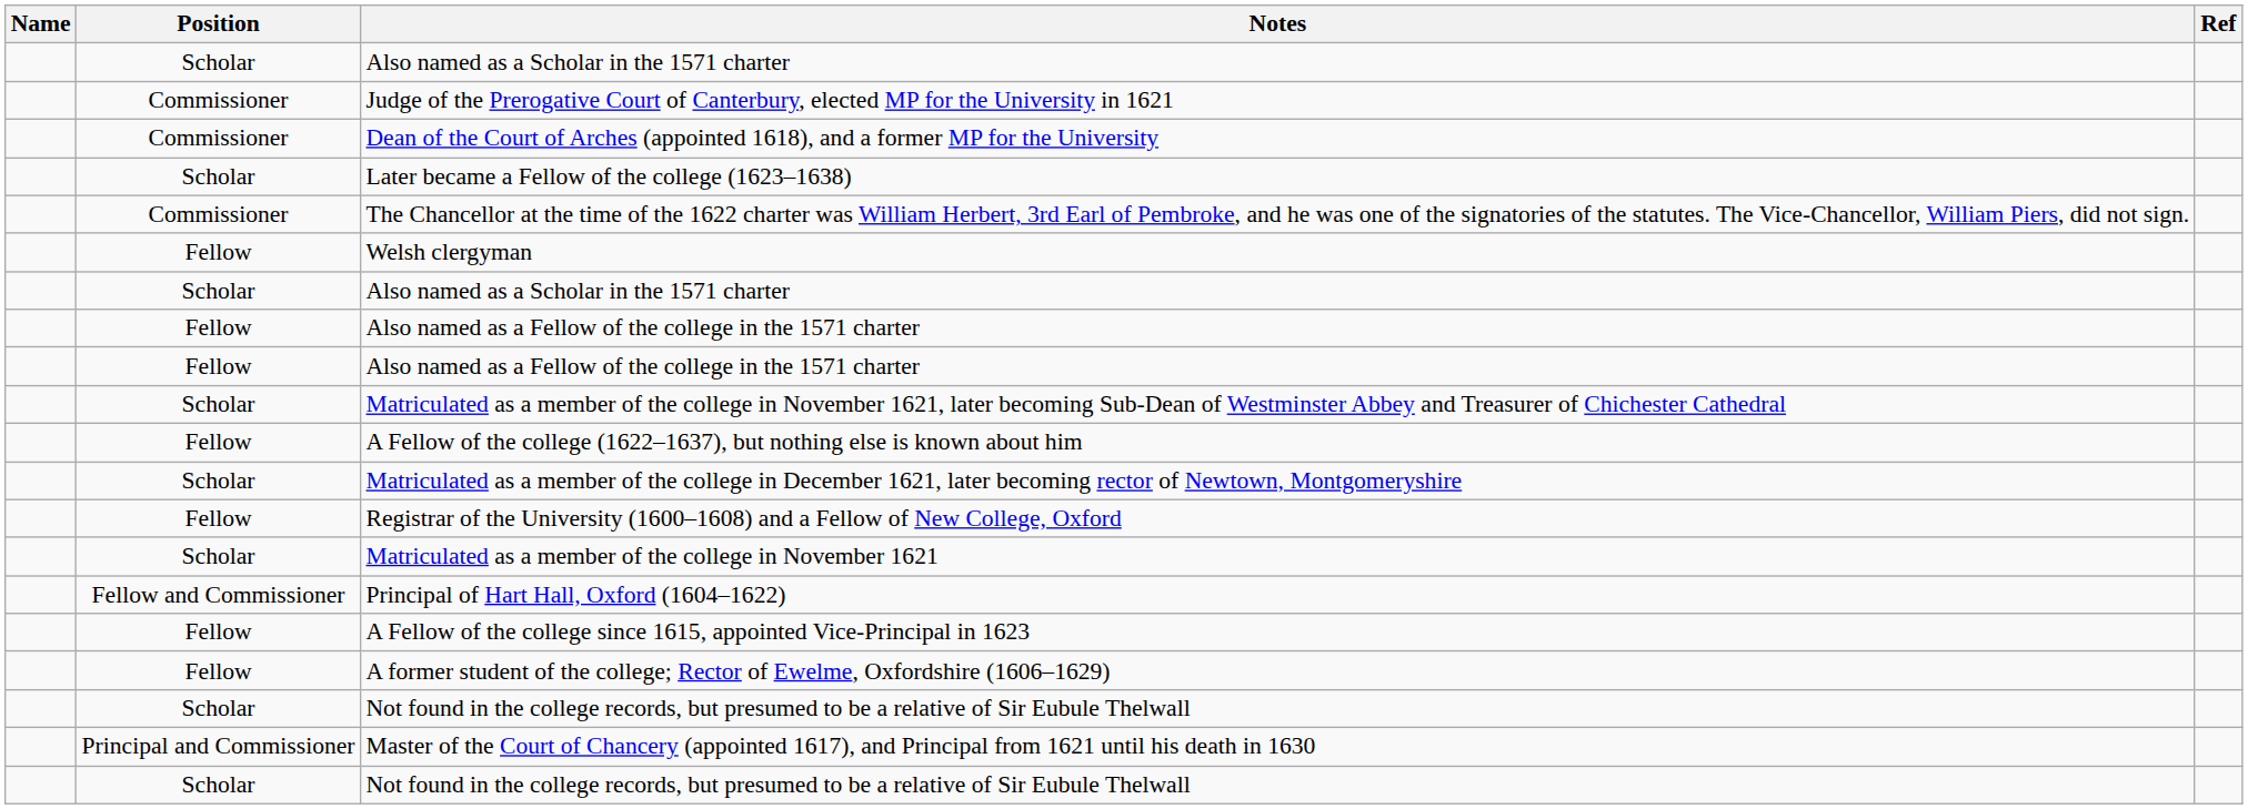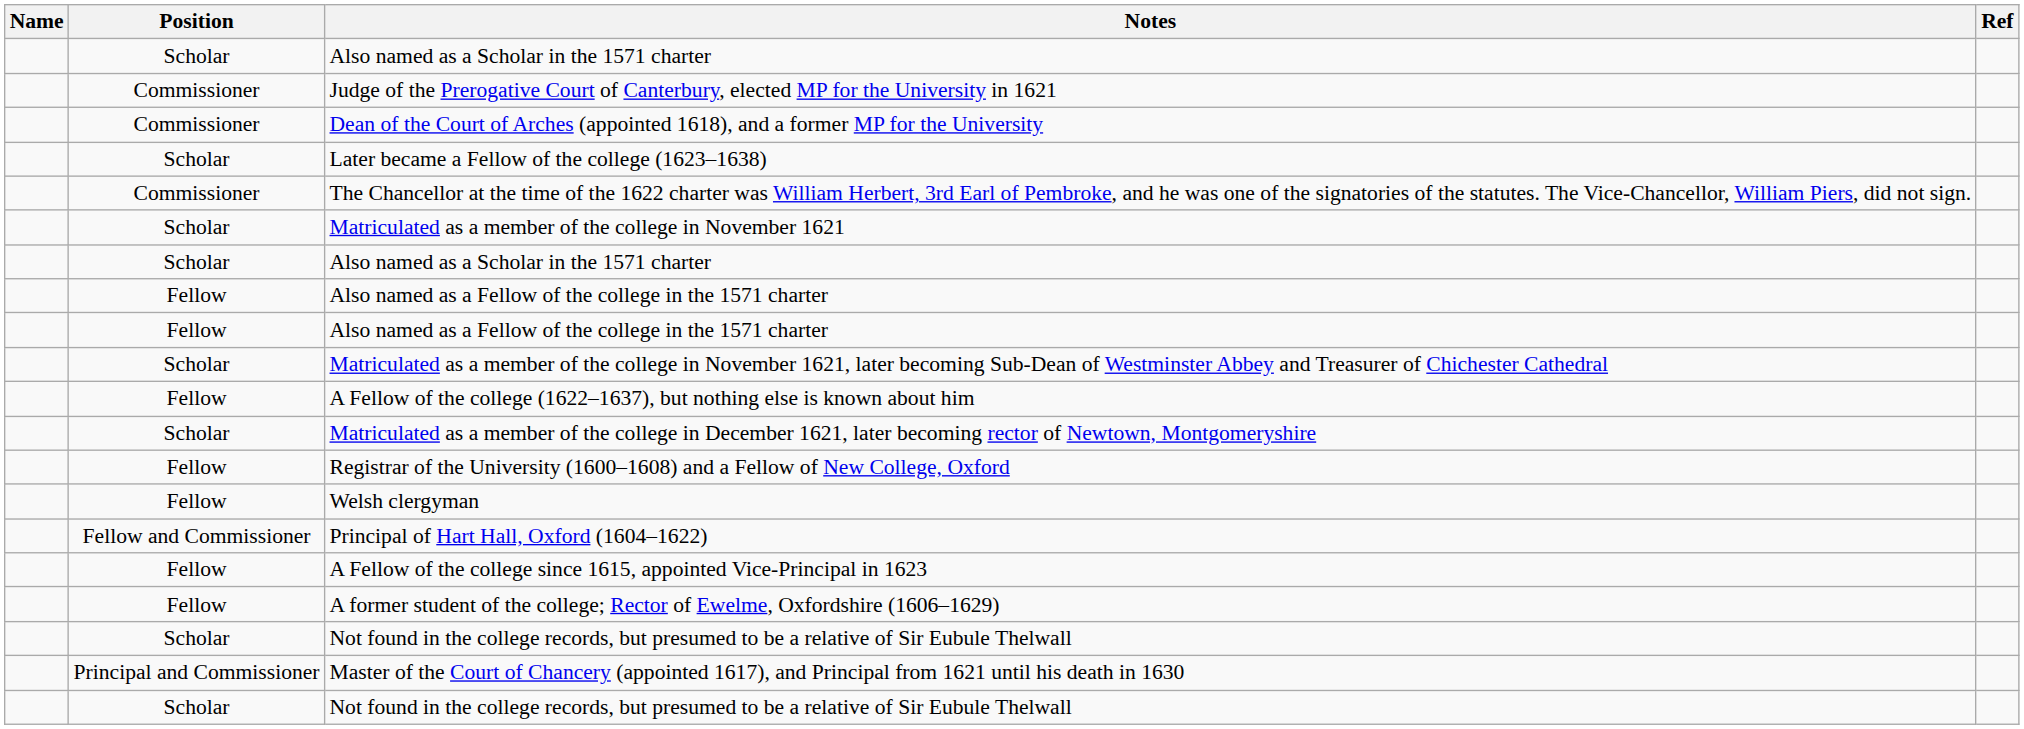rows swapped: Welsh clergyman <-> Matriculated as a member of the college in November 1621
